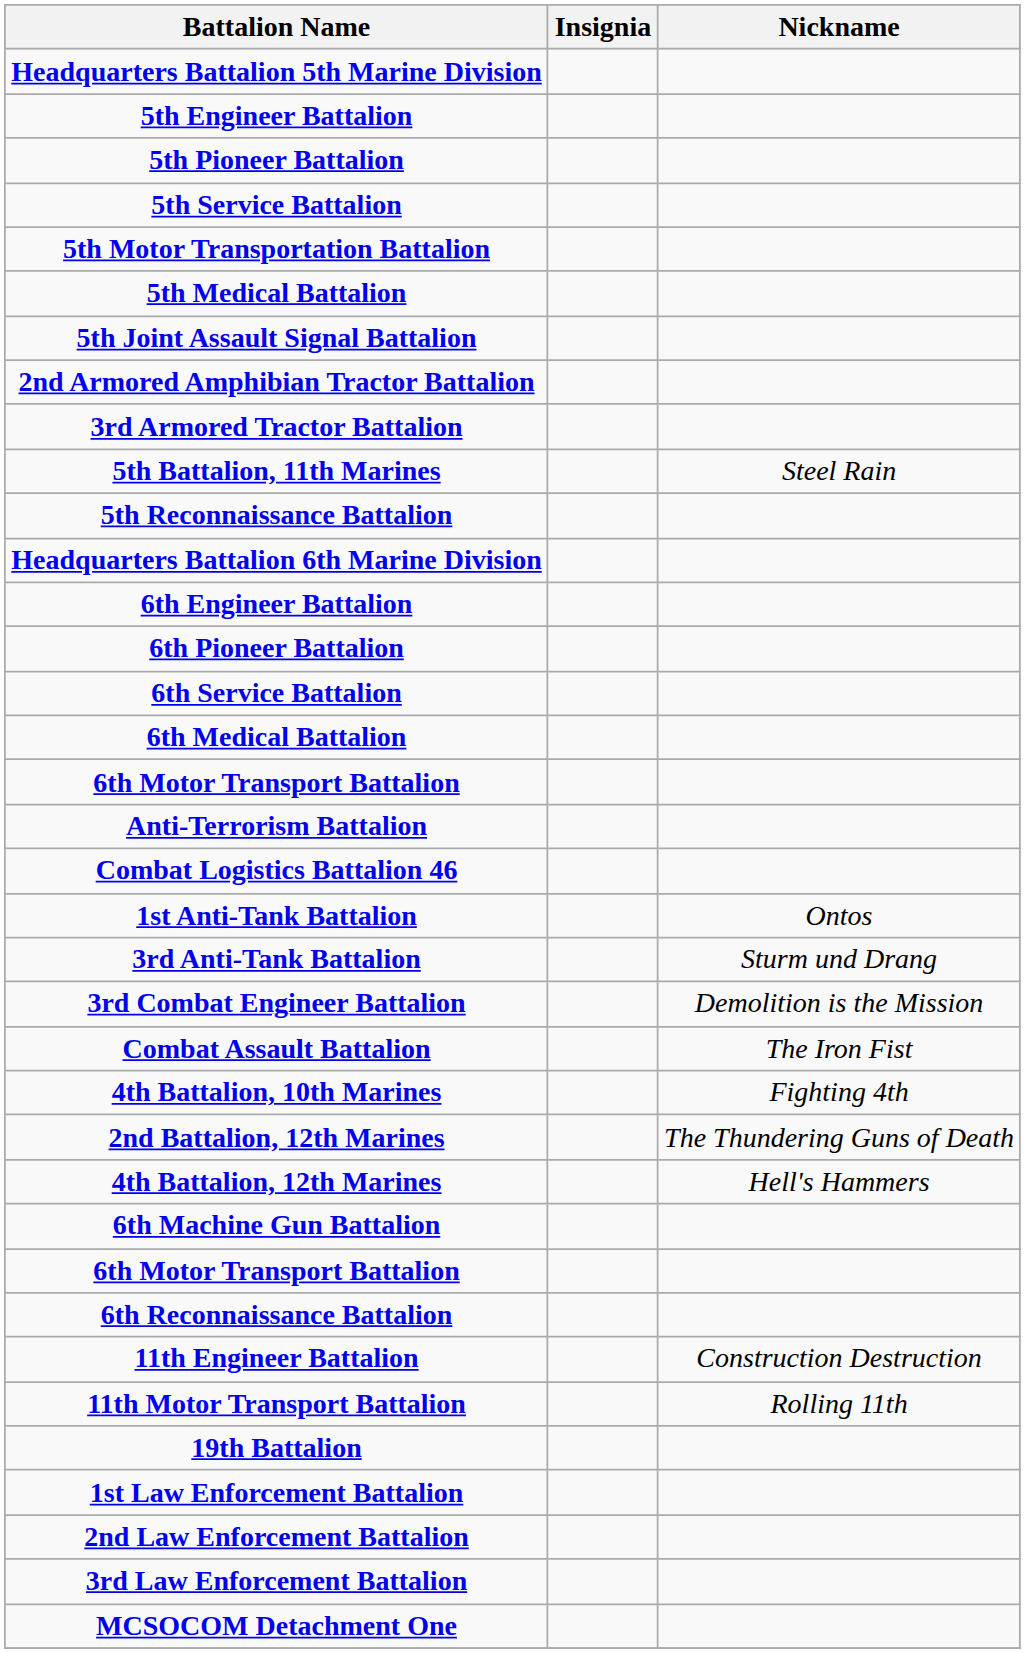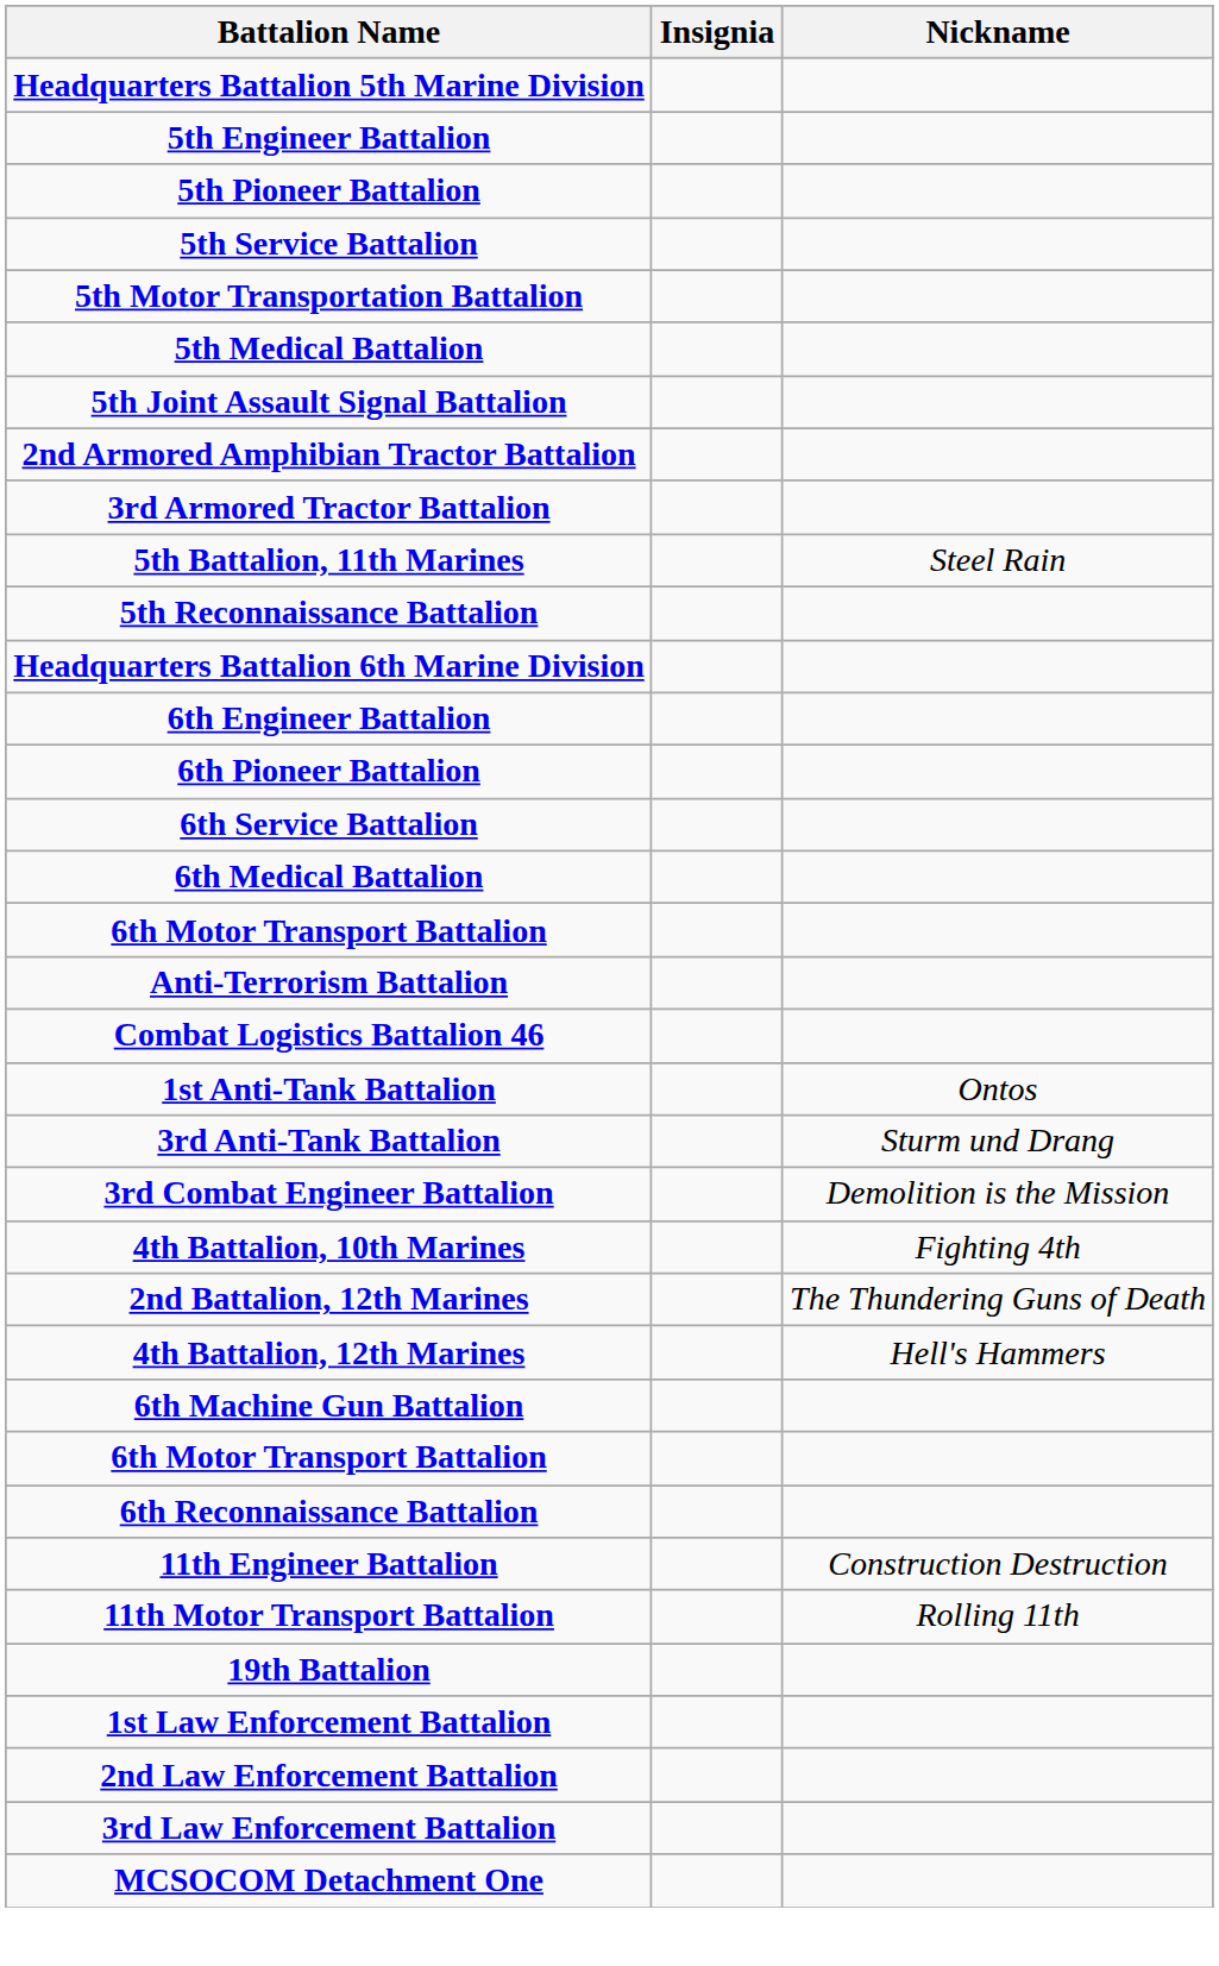- row: Combat Assault Battalion | The Iron Fist
